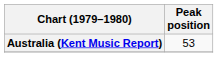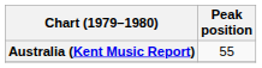Australia (Kent Music Report) | Peak position: 53 -> 55
